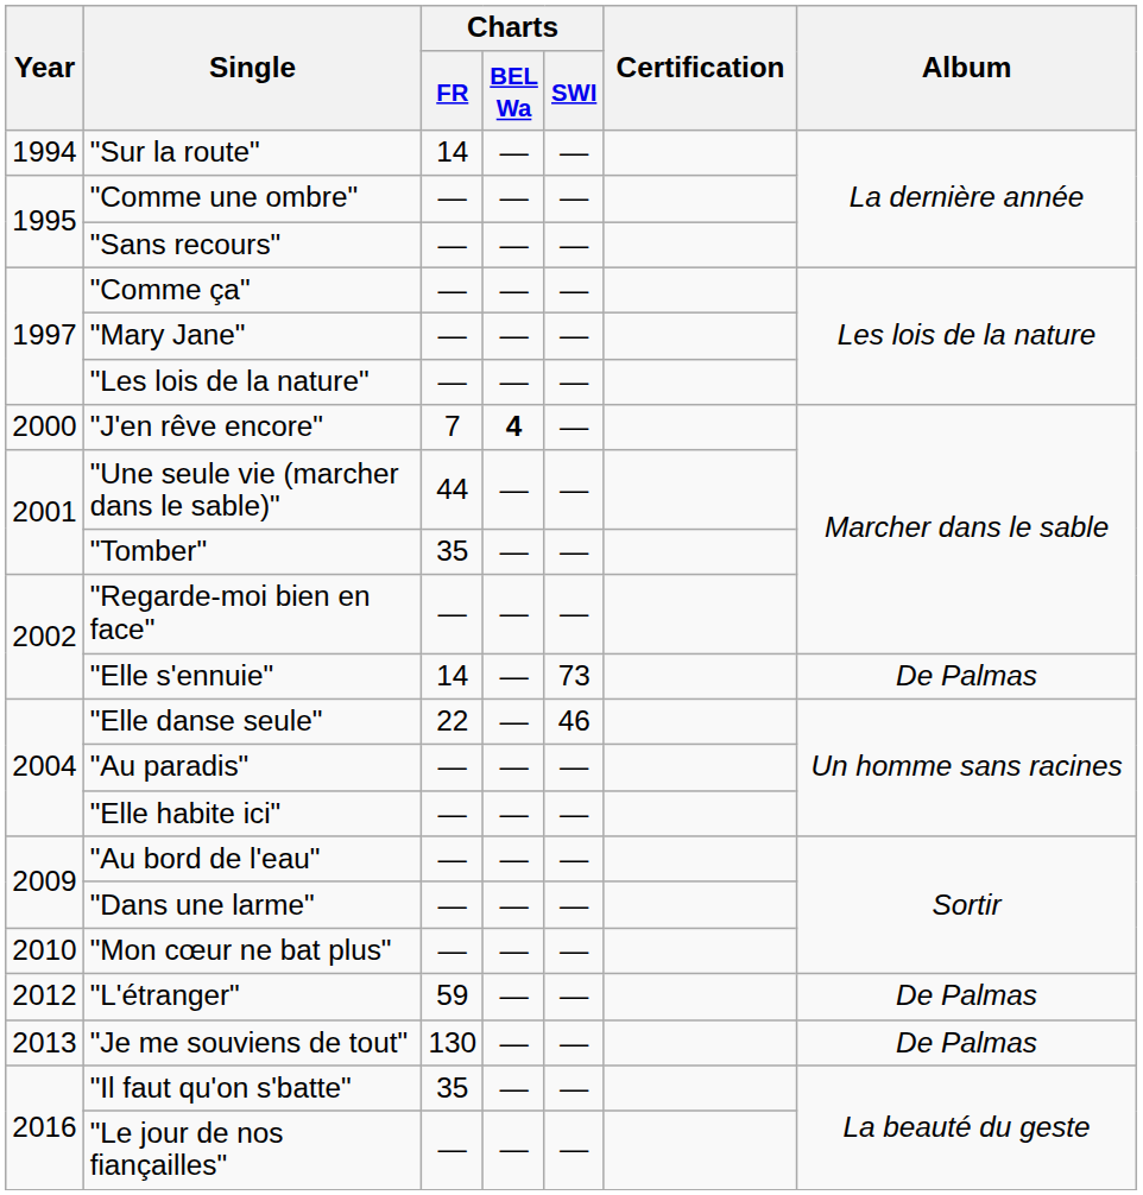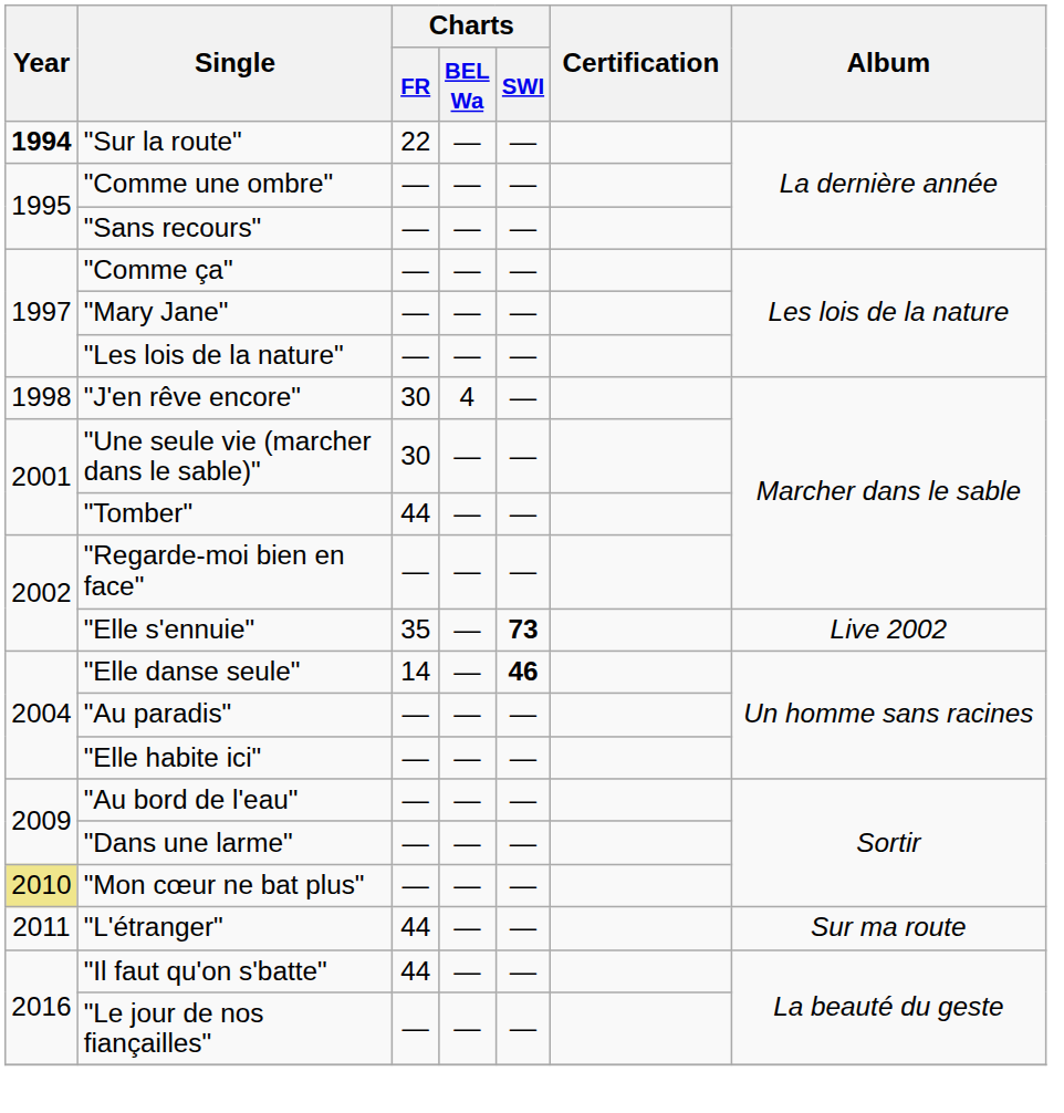"Sur la route" | Year: normal -> bold
"Sur la route" | Charts / FR: 14 -> 22
"J'en rêve encore" | Year: 2000 -> 1998
"J'en rêve encore" | Charts / FR: 7 -> 30
"J'en rêve encore" | Charts / BEL Wa: bold -> normal
"Une seule vie (marcher dans le sable)" | Charts / FR: 44 -> 30
"Tomber" | Charts / FR: 35 -> 44
"Elle s'ennuie" | Charts / FR: 14 -> 35
"Elle s'ennuie" | Charts / SWI: normal -> bold
"Elle s'ennuie" | Album: De Palmas -> Live 2002
"Elle danse seule" | Charts / FR: 22 -> 14
"Elle danse seule" | Charts / SWI: normal -> bold
"Mon cœur ne bat plus" | Year: no background -> khaki background
"L'étranger" | Year: 2012 -> 2011
"L'étranger" | Charts / FR: 59 -> 44
"L'étranger" | Album: De Palmas -> Sur ma route
- row: 2013 | "Je me souviens de tout" | 130 | — | — | De Palmas
"Il faut qu'on s'batte" | Charts / FR: 35 -> 44
